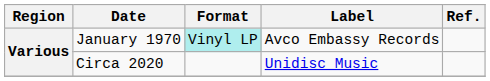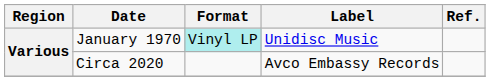January 1970 | Label: Avco Embassy Records -> Unidisc Music
Circa 2020 | Label: Unidisc Music -> Avco Embassy Records
